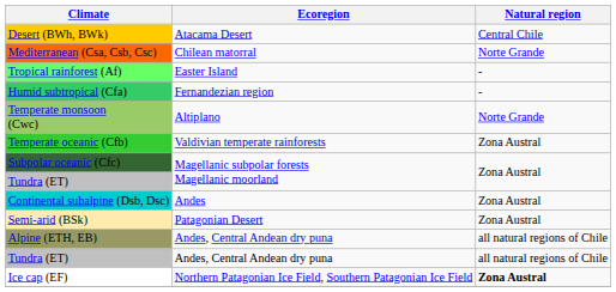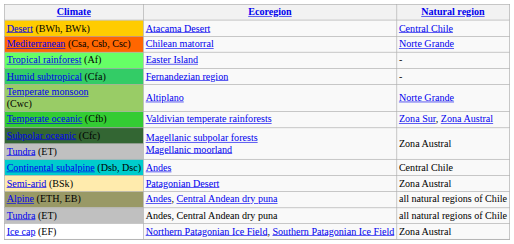Temperate oceanic (Cfb) | Natural region: Zona Austral -> Zona Sur, Zona Austral
Continental subalpine (Dsb, Dsc) | Natural region: Zona Austral -> Central Chile
Ice cap (EF) | Natural region: bold -> normal
